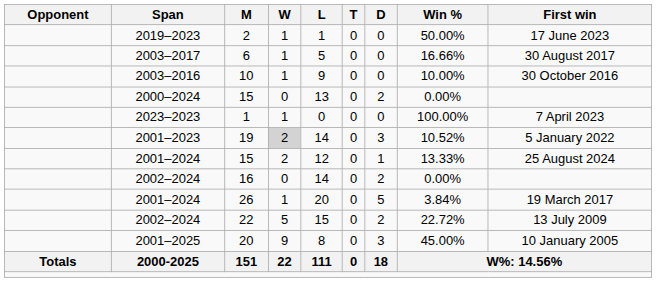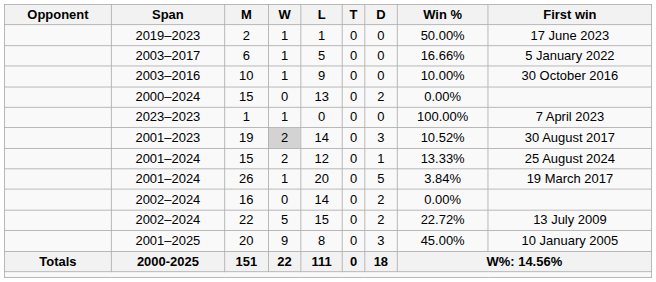6 | First win: 30 August 2017 -> 5 January 2022
19 | First win: 5 January 2022 -> 30 August 2017
rows swapped: 16 <-> 26
